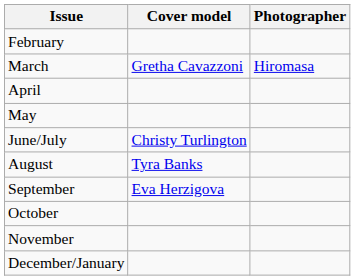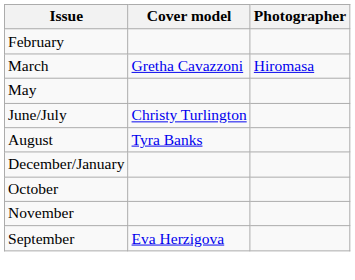- row: April
rows swapped: September <-> December/January
